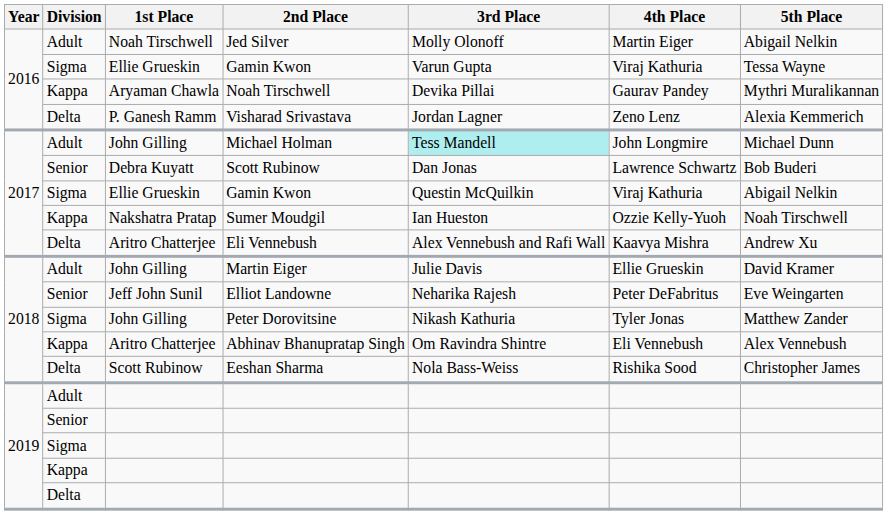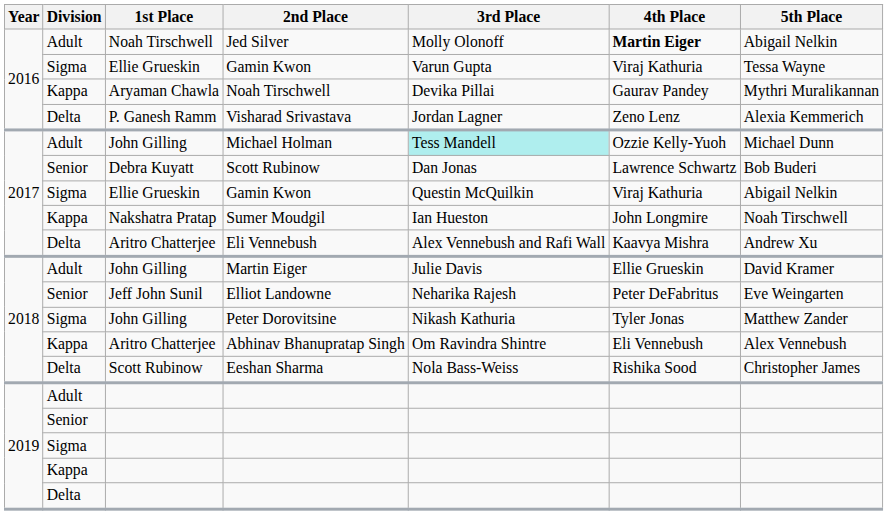Jed Silver | 4th Place: normal -> bold
Michael Holman | 4th Place: John Longmire -> Ozzie Kelly-Yuoh
Sumer Moudgil | 4th Place: Ozzie Kelly-Yuoh -> John Longmire
